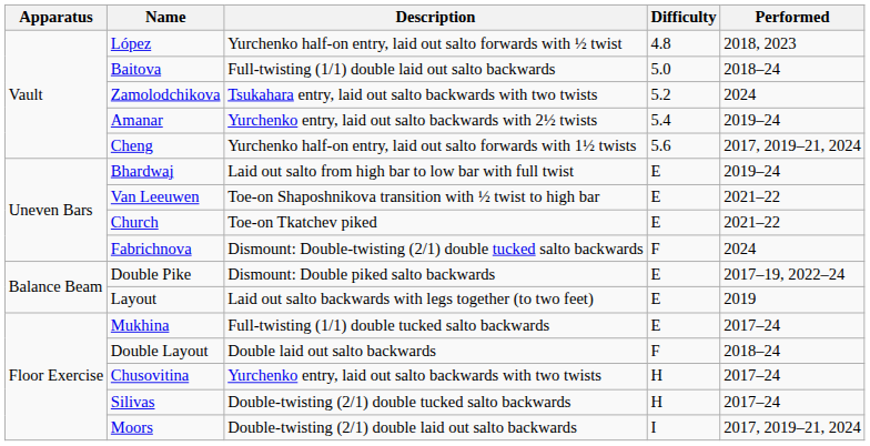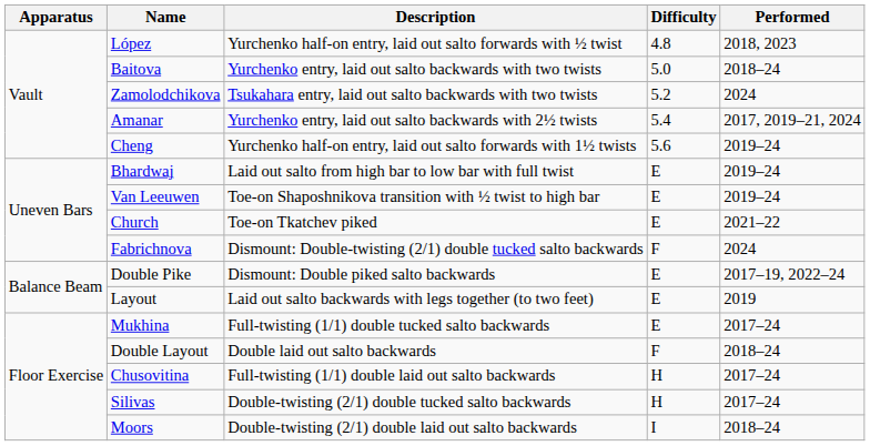Baitova | Description: Full-twisting (1/1) double laid out salto backwards -> Yurchenko entry, laid out salto backwards with two twists
Amanar | Performed: 2019–24 -> 2017, 2019–21, 2024
Cheng | Performed: 2017, 2019–21, 2024 -> 2019–24
Van Leeuwen | Performed: 2021–22 -> 2019–24
Chusovitina | Description: Yurchenko entry, laid out salto backwards with two twists -> Full-twisting (1/1) double laid out salto backwards
Moors | Performed: 2017, 2019–21, 2024 -> 2018–24
